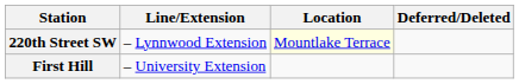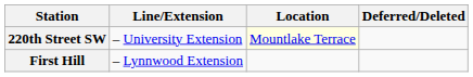220th Street SW | Line/Extension: – Lynnwood Extension -> – University Extension
First Hill | Line/Extension: – University Extension -> – Lynnwood Extension
